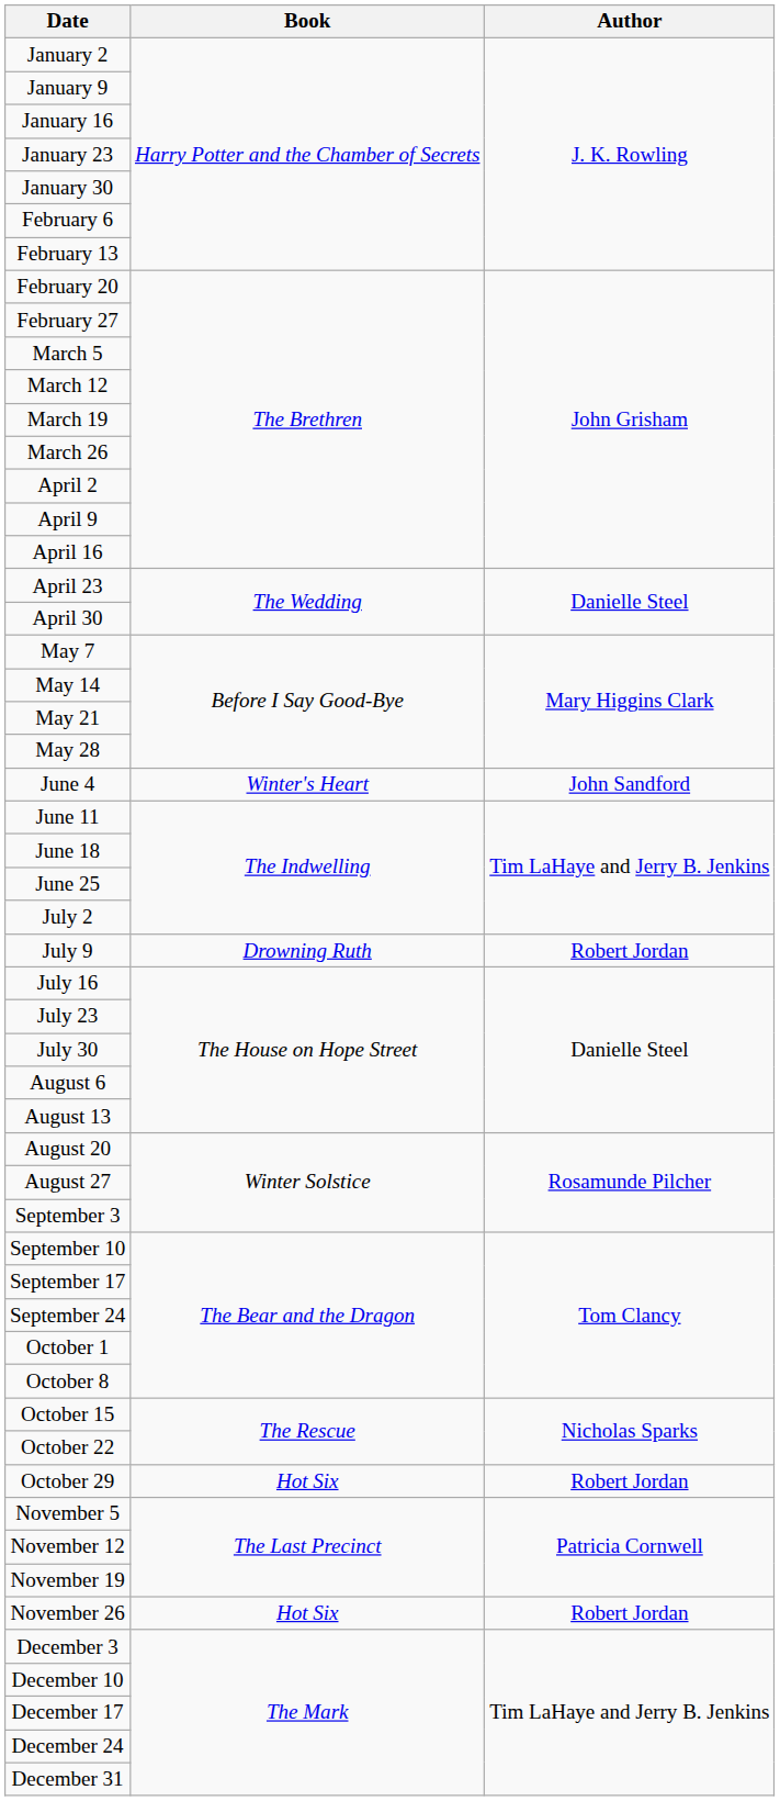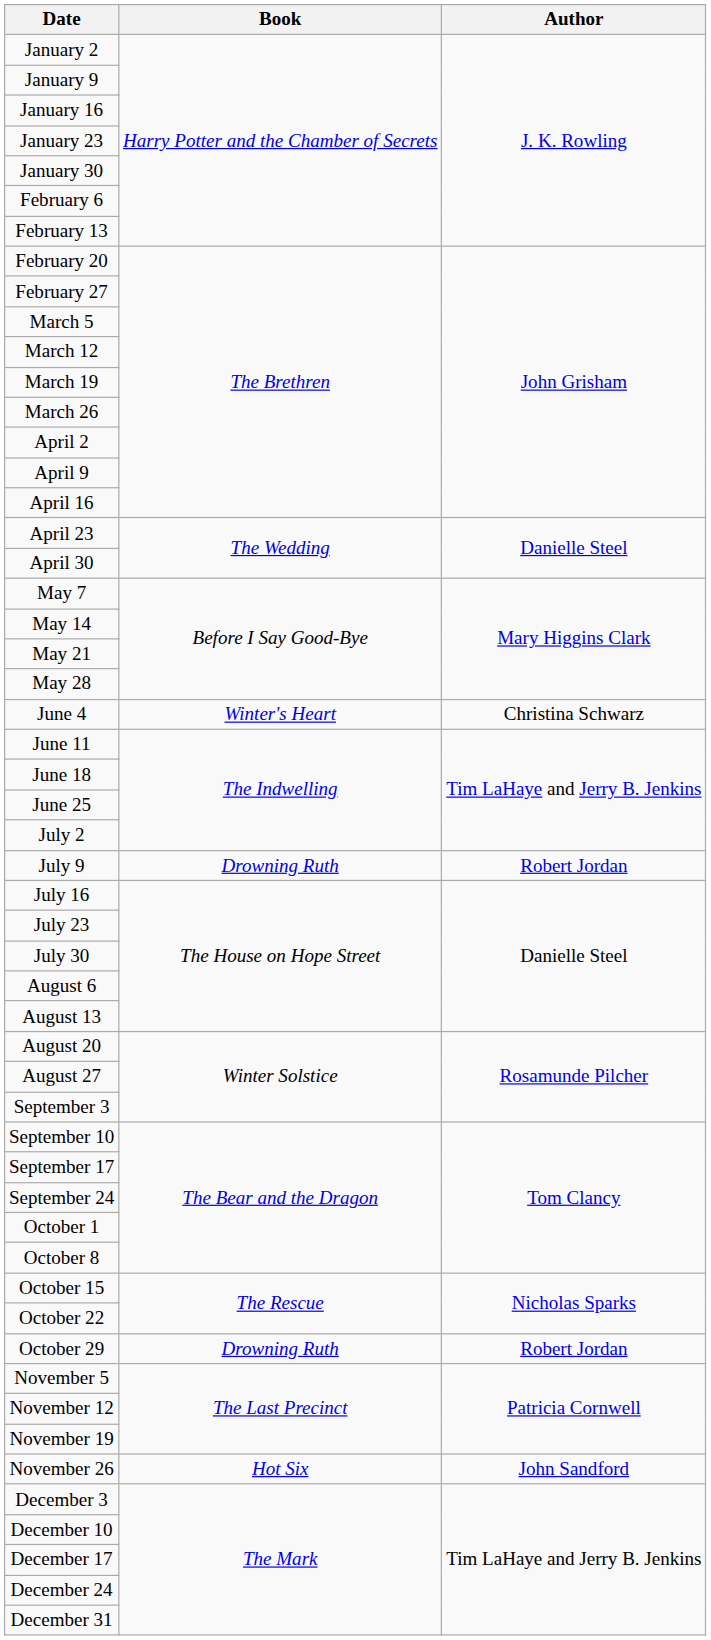June 4 | Author: John Sandford -> Christina Schwarz
October 29 | Book: Hot Six -> Drowning Ruth
November 26 | Author: Robert Jordan -> John Sandford
